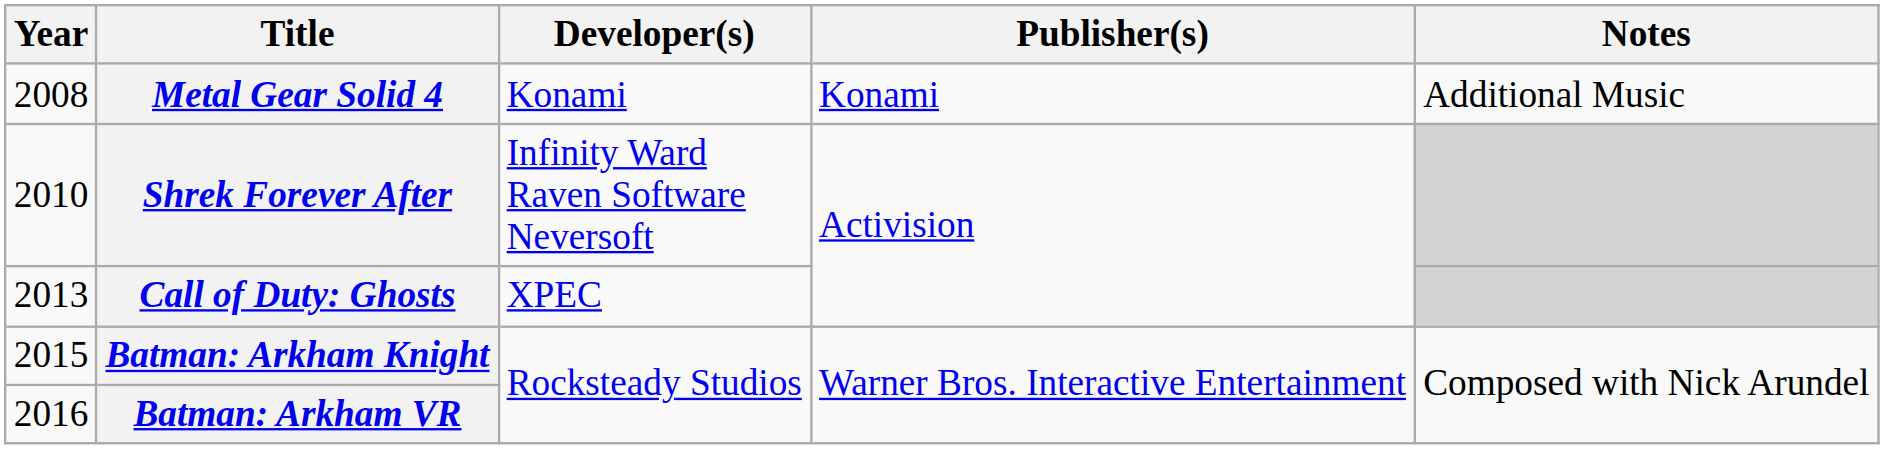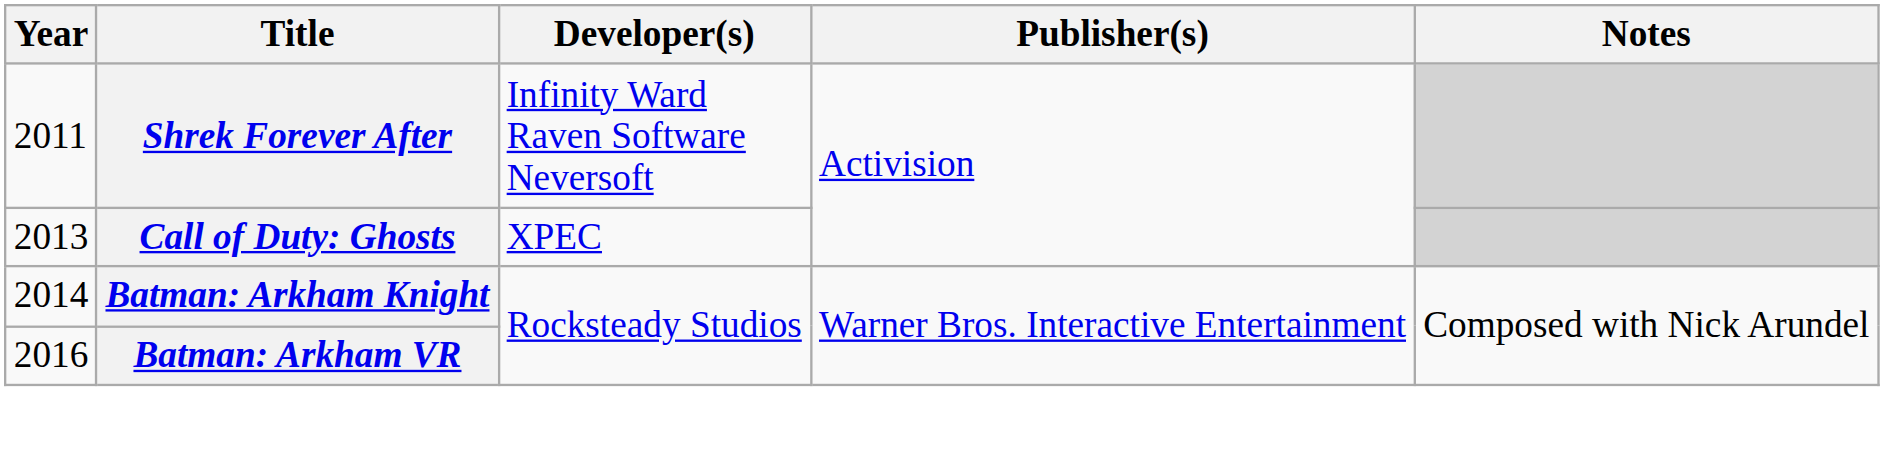- row: 2008 | Metal Gear Solid 4 | Konami | Konami | Additional Music
Shrek Forever After | Year: 2010 -> 2011
Batman: Arkham Knight | Year: 2015 -> 2014
